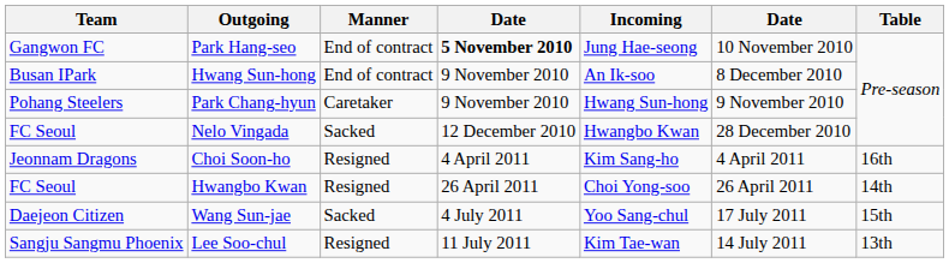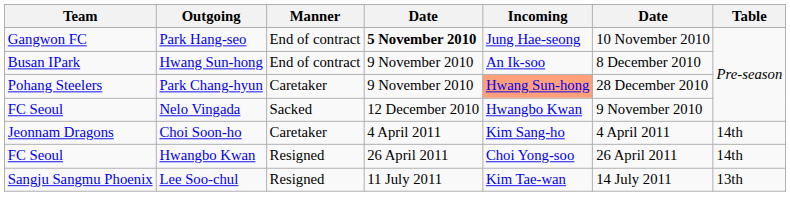Park Chang-hyun | Incoming: no background -> lightsalmon background
Park Chang-hyun | column 6: 9 November 2010 -> 28 December 2010
Nelo Vingada | column 6: 28 December 2010 -> 9 November 2010
Choi Soon-ho | Manner: Resigned -> Caretaker
Choi Soon-ho | Table: 16th -> 14th
- row: Daejeon Citizen | Wang Sun-jae | Sacked | 4 July 2011 | Yoo Sang-chul | 17 July 2011 | 15th
